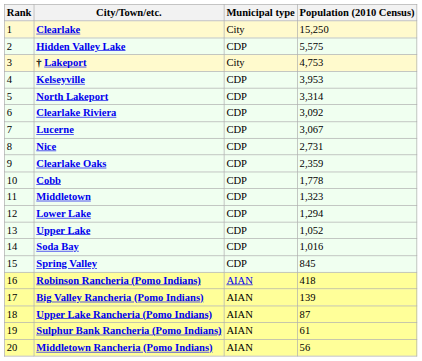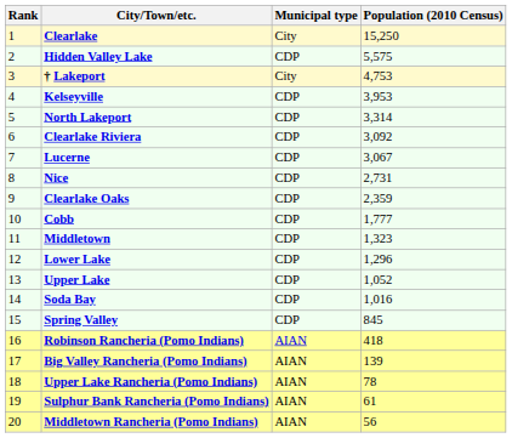Cobb | Population (2010 Census): 1,778 -> 1,777
Lower Lake | Population (2010 Census): 1,294 -> 1,296
Upper Lake Rancheria (Pomo Indians) | Population (2010 Census): 87 -> 78
